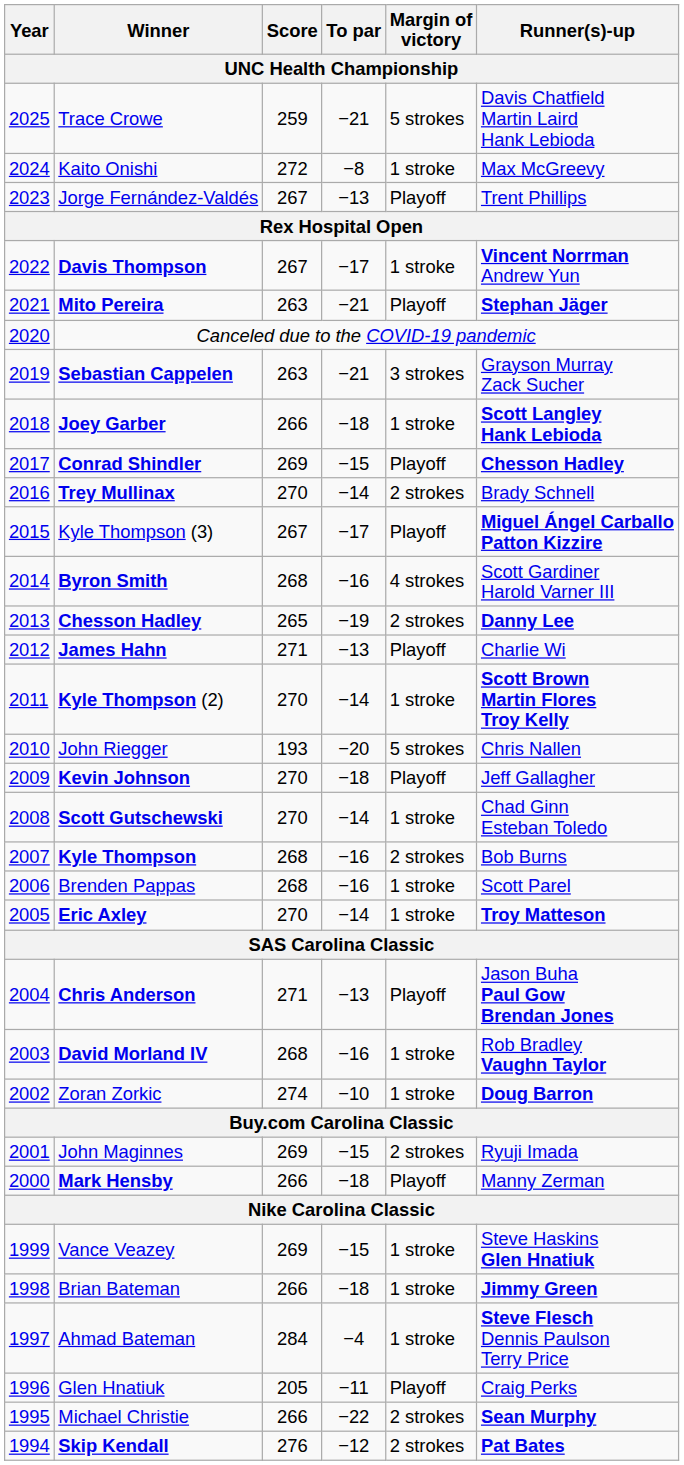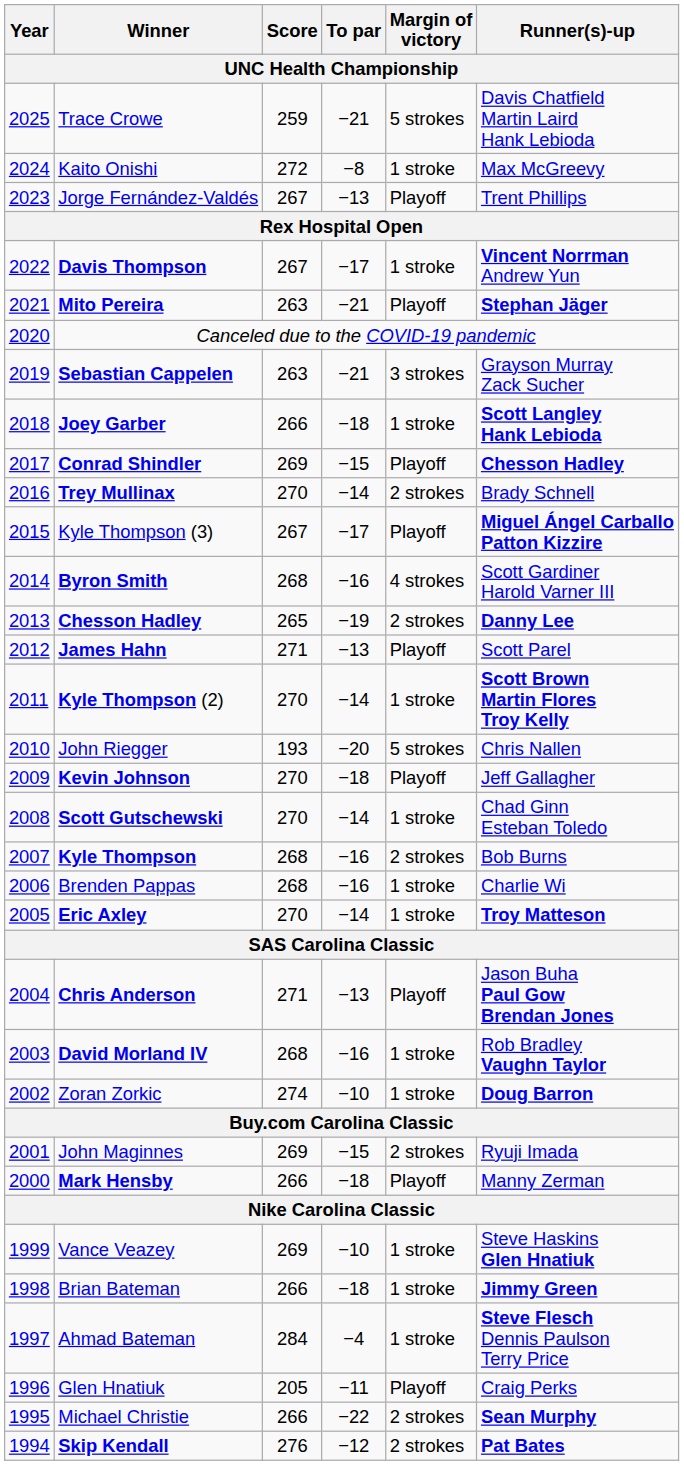James Hahn | Runner(s)-up: Charlie Wi -> Scott Parel
Brenden Pappas | Runner(s)-up: Scott Parel -> Charlie Wi
Vance Veazey | To par: −15 -> −10
